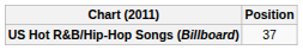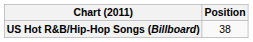US Hot R&B/Hip-Hop Songs (Billboard) | Position: 37 -> 38
